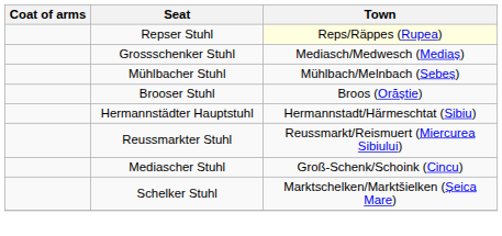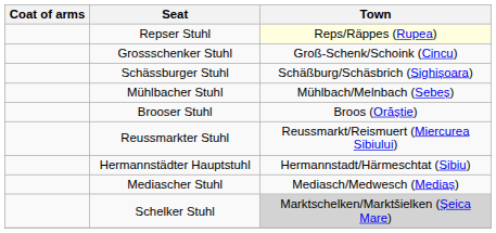Grossschenker Stuhl | Town: Mediasch/Medwesch (Mediaș) -> Groß-Schenk/Schoink (Cincu)
+ row: Schässburger Stuhl | Schäßburg/Schäsbrich (Sighișoara)
rows swapped: Hermannstädter Hauptstuhl <-> Reussmarkter Stuhl
Mediascher Stuhl | Town: Groß-Schenk/Schoink (Cincu) -> Mediasch/Medwesch (Mediaș)
Schelker Stuhl | Town: no background -> lightgrey background
